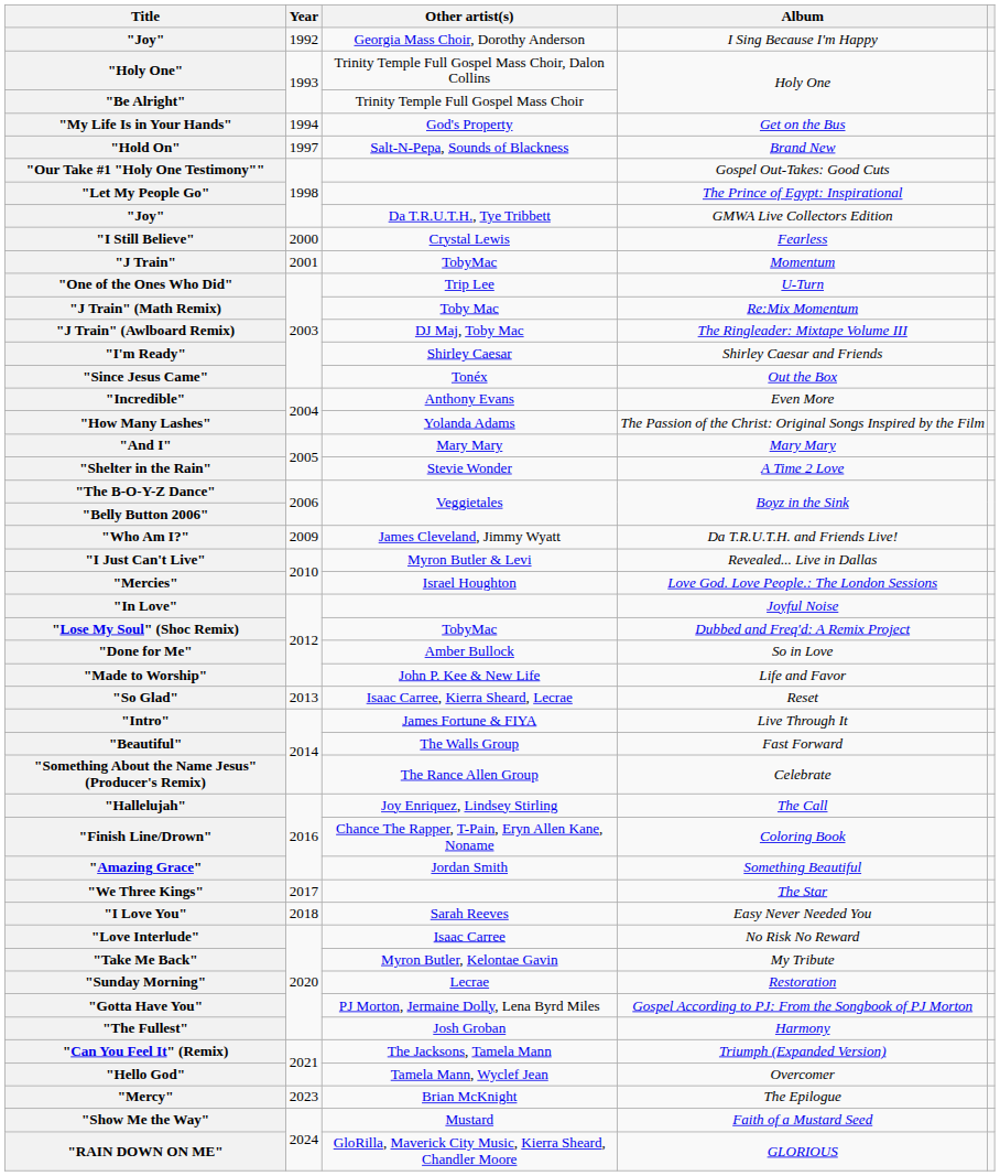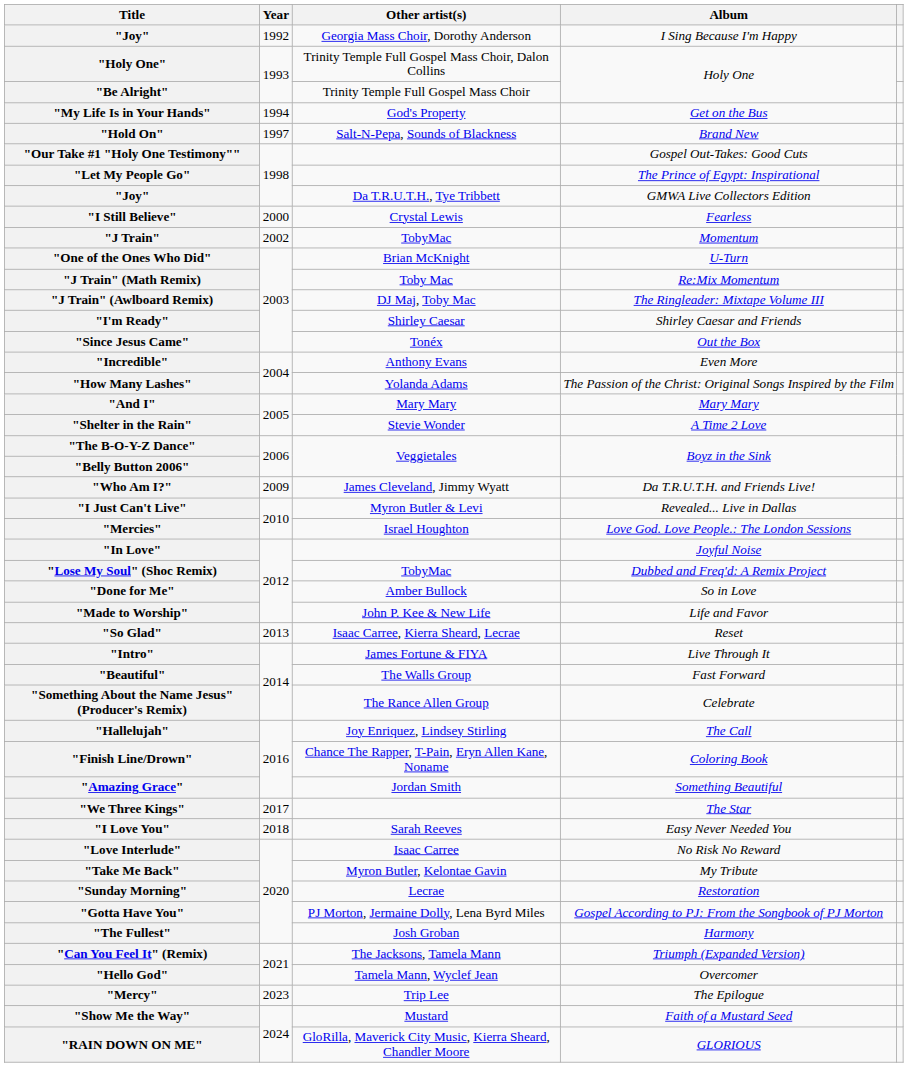"J Train" | Year: 2001 -> 2002
"One of the Ones Who Did" | Other artist(s): Trip Lee -> Brian McKnight
"Mercy" | Other artist(s): Brian McKnight -> Trip Lee
